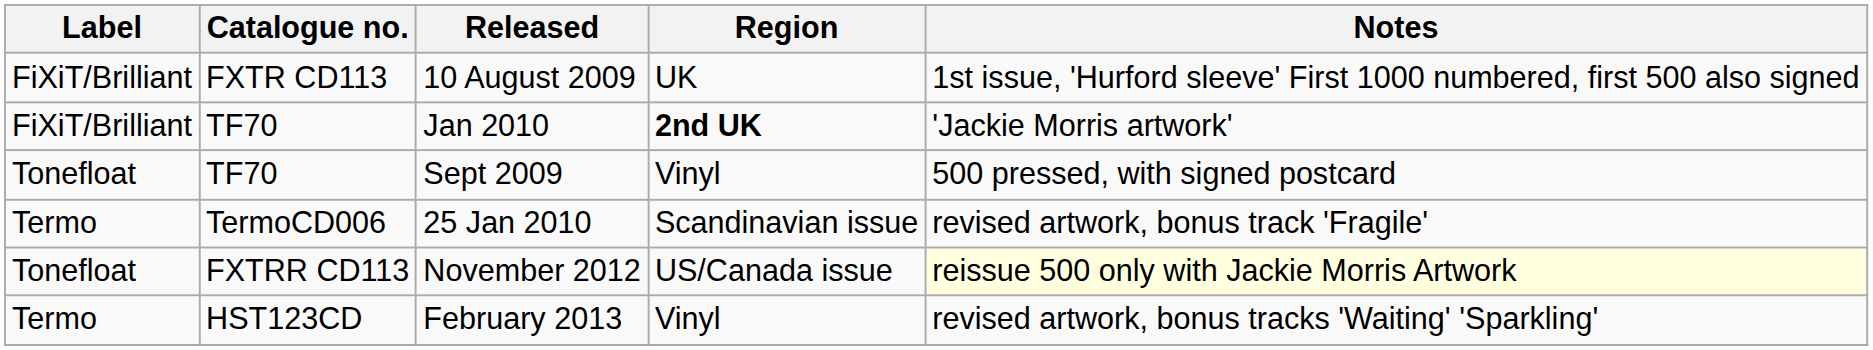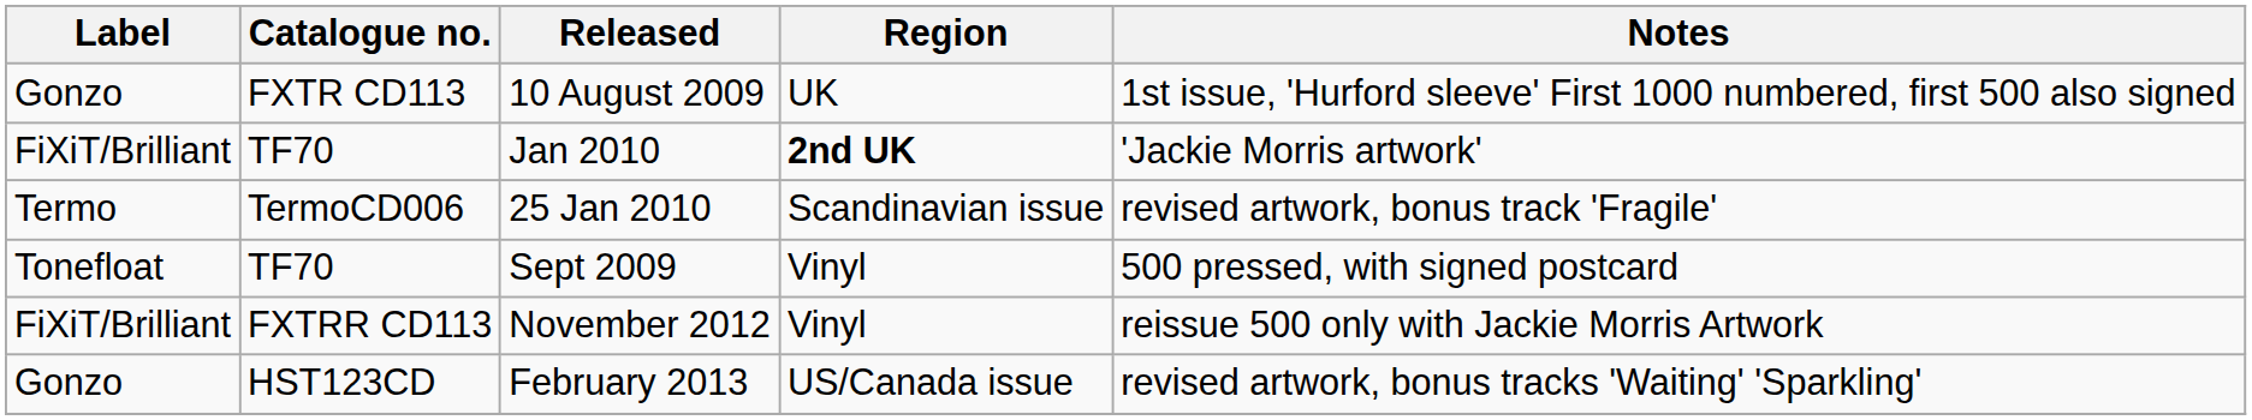10 August 2009 | Label: FiXiT/Brilliant -> Gonzo
rows swapped: Sept 2009 <-> 25 Jan 2010
November 2012 | Label: Tonefloat -> FiXiT/Brilliant
November 2012 | Region: US/Canada issue -> Vinyl
November 2012 | Notes: lightyellow background -> no background
February 2013 | Label: Termo -> Gonzo
February 2013 | Region: Vinyl -> US/Canada issue
